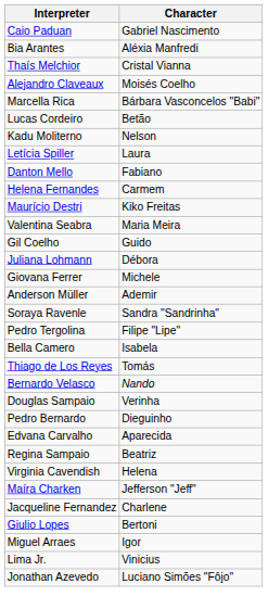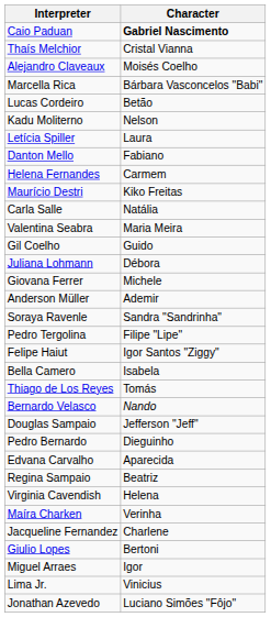Caio Paduan | Character: normal -> bold
- row: Bia Arantes | Aléxia Manfredi
+ row: Carla Salle | Natália
+ row: Felipe Haiut | Igor Santos "Ziggy"
Douglas Sampaio | Character: Verinha -> Jefferson "Jeff"
Maíra Charken | Character: Jefferson "Jeff" -> Verinha
